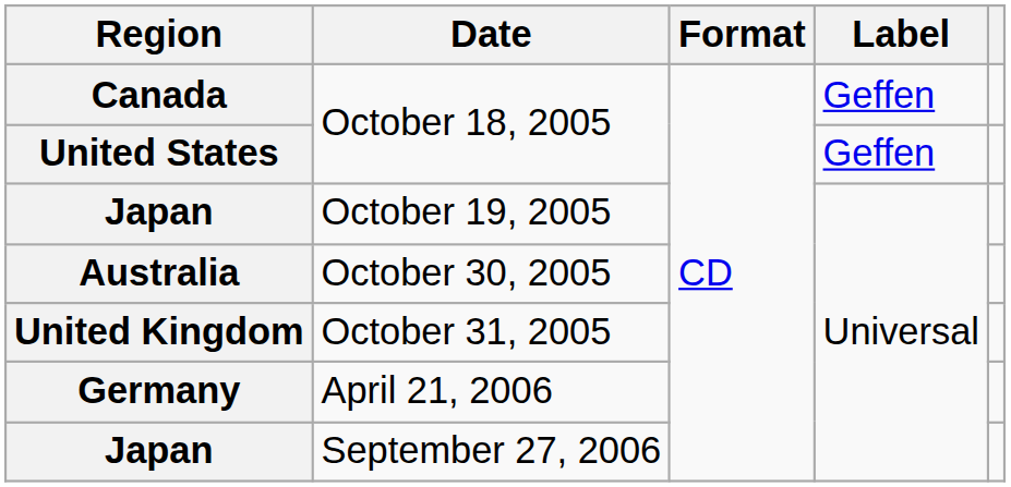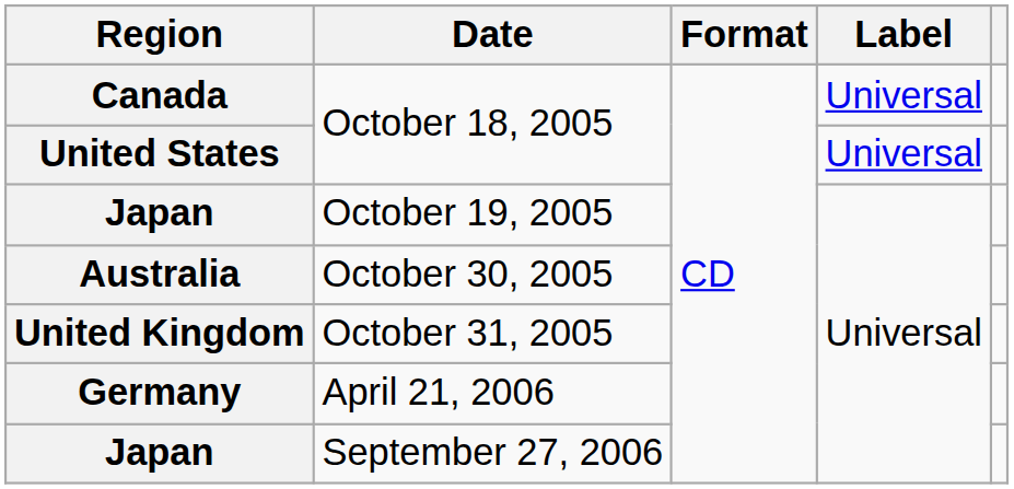Canada | Label: Geffen -> Universal
United States | Label: Geffen -> Universal
